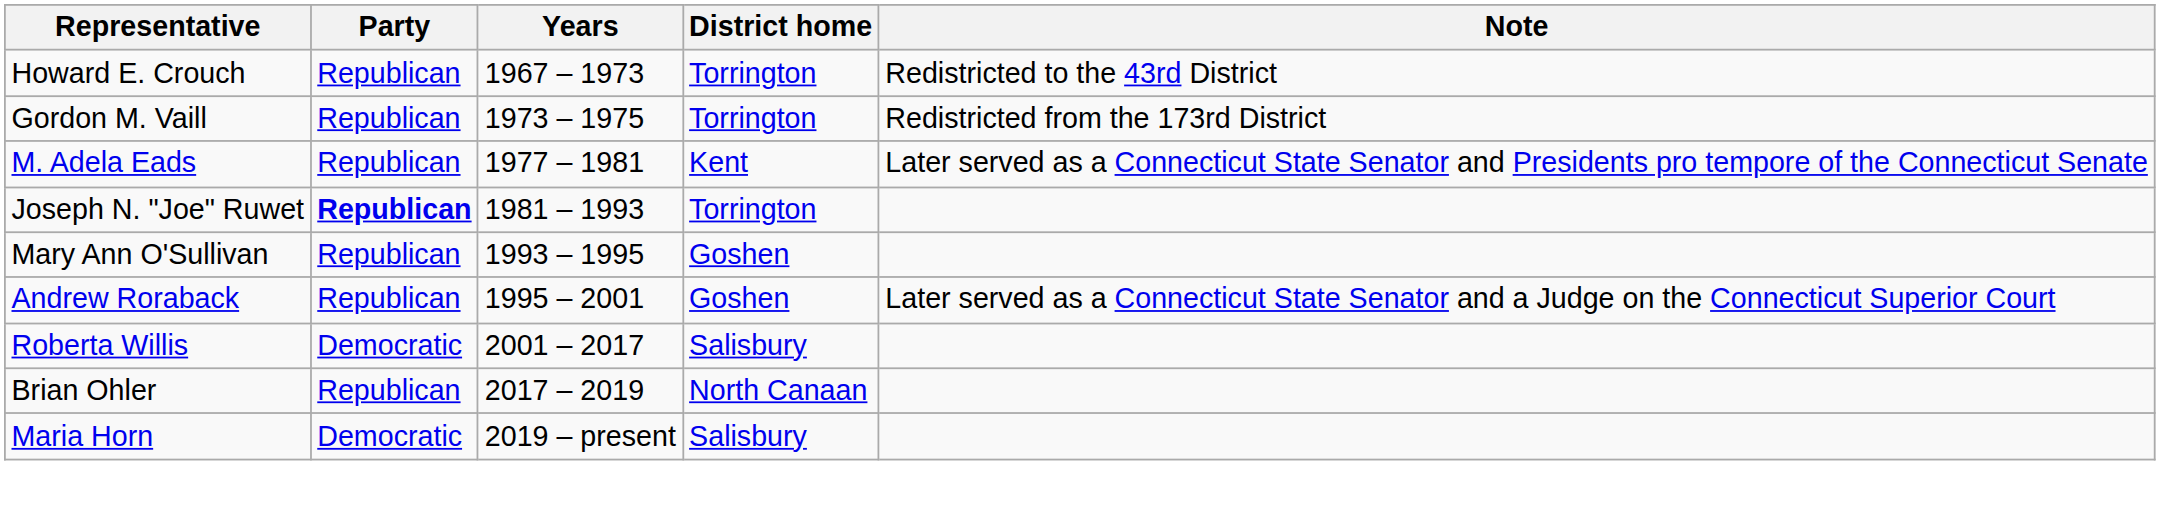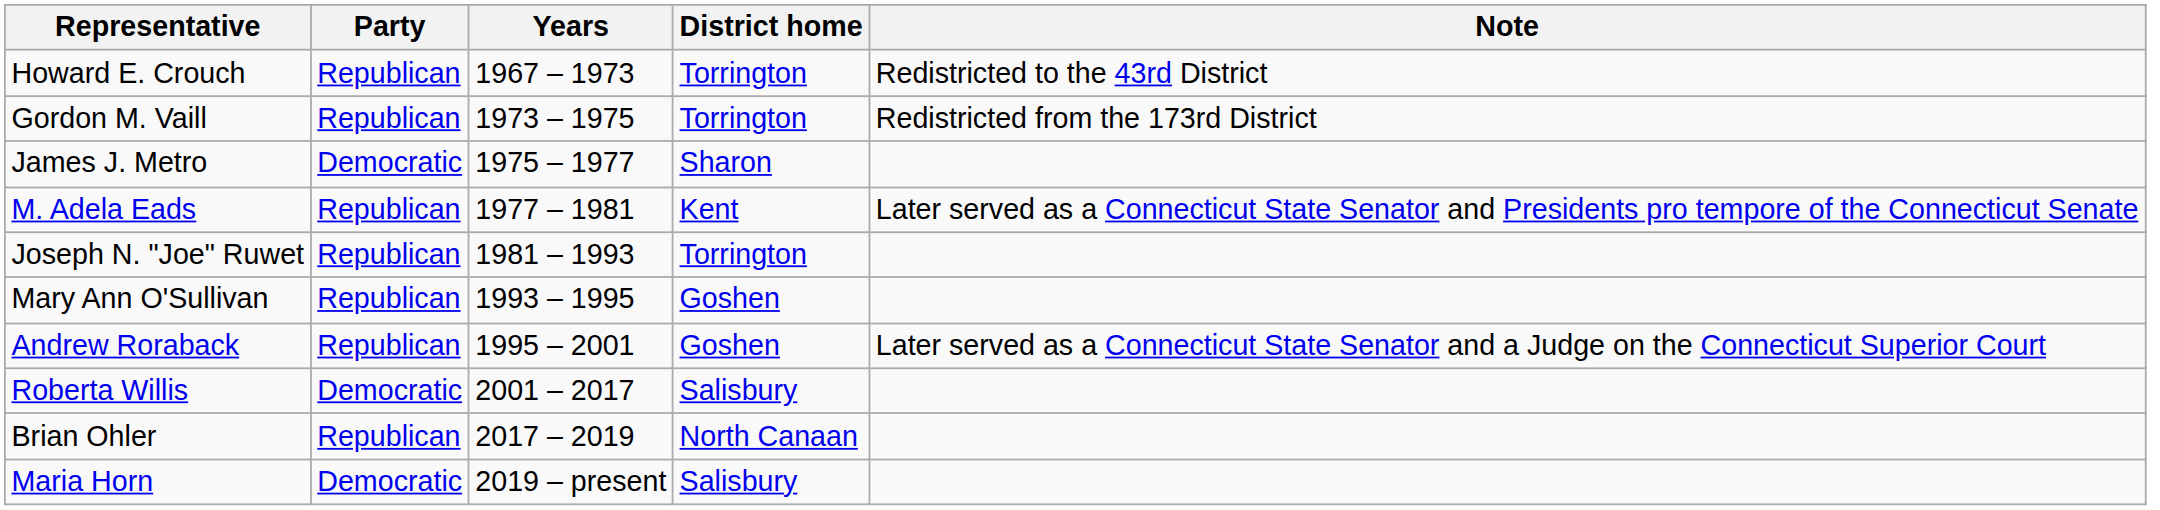+ row: James J. Metro | Democratic | 1975 – 1977 | Sharon
Joseph N. "Joe" Ruwet | Party: bold -> normal
